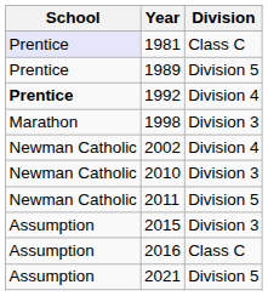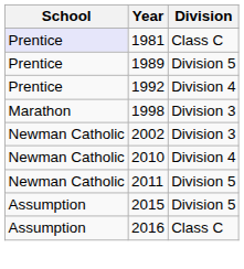1992 | School: bold -> normal
2002 | Division: Division 4 -> Division 3
2010 | Division: Division 3 -> Division 4
2015 | Division: Division 3 -> Division 5
- row: Assumption | 2021 | Division 5
